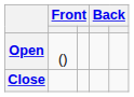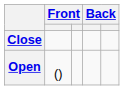rows swapped: Close <-> Open
